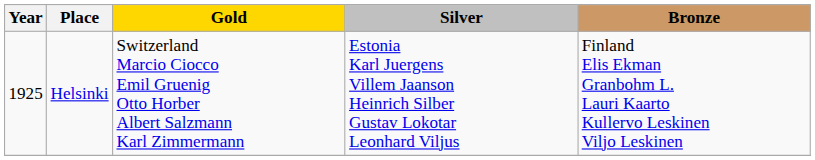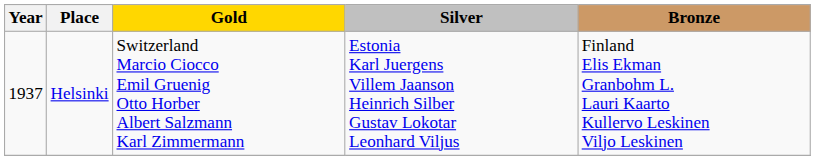Helsinki | Year: 1925 -> 1937
